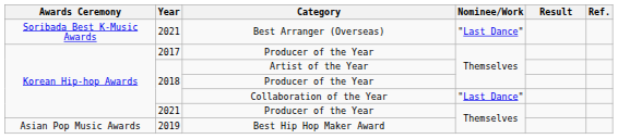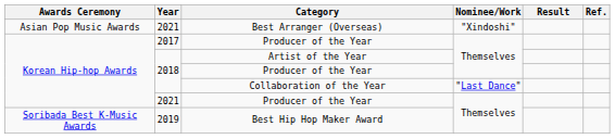Best Arranger (Overseas) | Awards Ceremony: Soribada Best K-Music Awards -> Asian Pop Music Awards
Best Arranger (Overseas) | Nominee/Work: "Last Dance" -> "Xindoshi"
Best Hip Hop Maker Award | Awards Ceremony: Asian Pop Music Awards -> Soribada Best K-Music Awards
